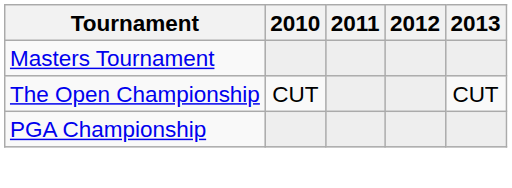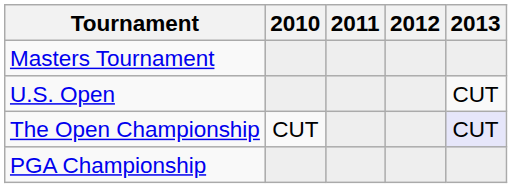+ row: U.S. Open | CUT
The Open Championship | 2013: no background -> lavender background
